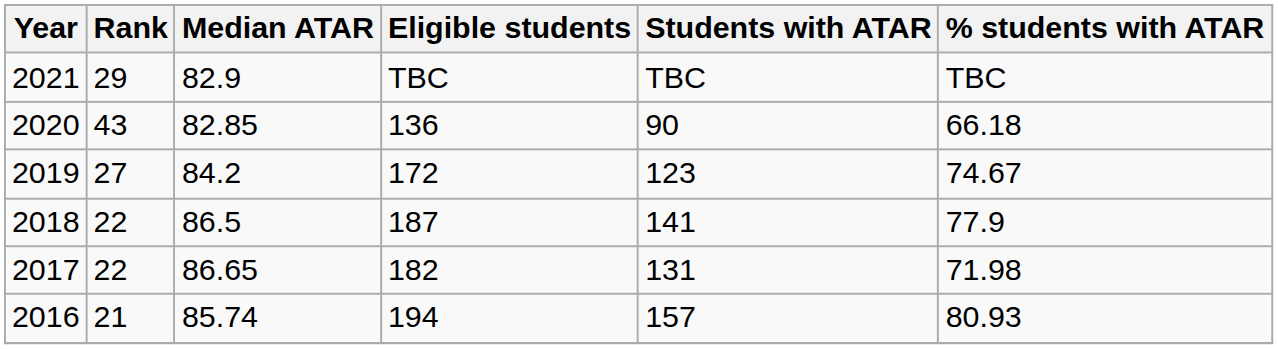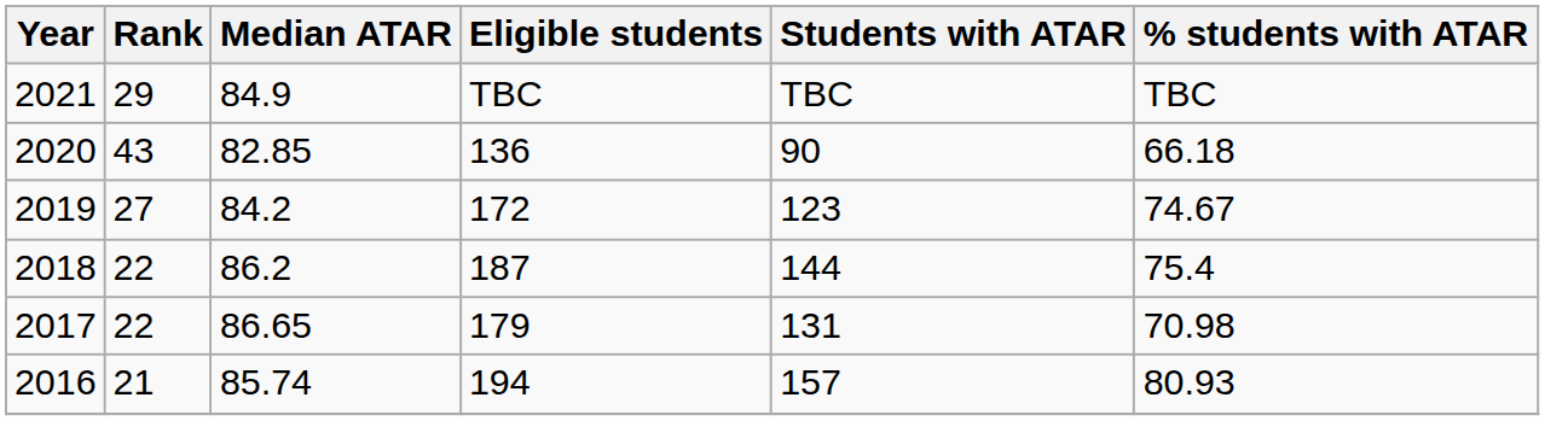2021 | Median ATAR: 82.9 -> 84.9
2018 | Median ATAR: 86.5 -> 86.2
2018 | Students with ATAR: 141 -> 144
2018 | % students with ATAR: 77.9 -> 75.4
2017 | Eligible students: 182 -> 179
2017 | % students with ATAR: 71.98 -> 70.98
